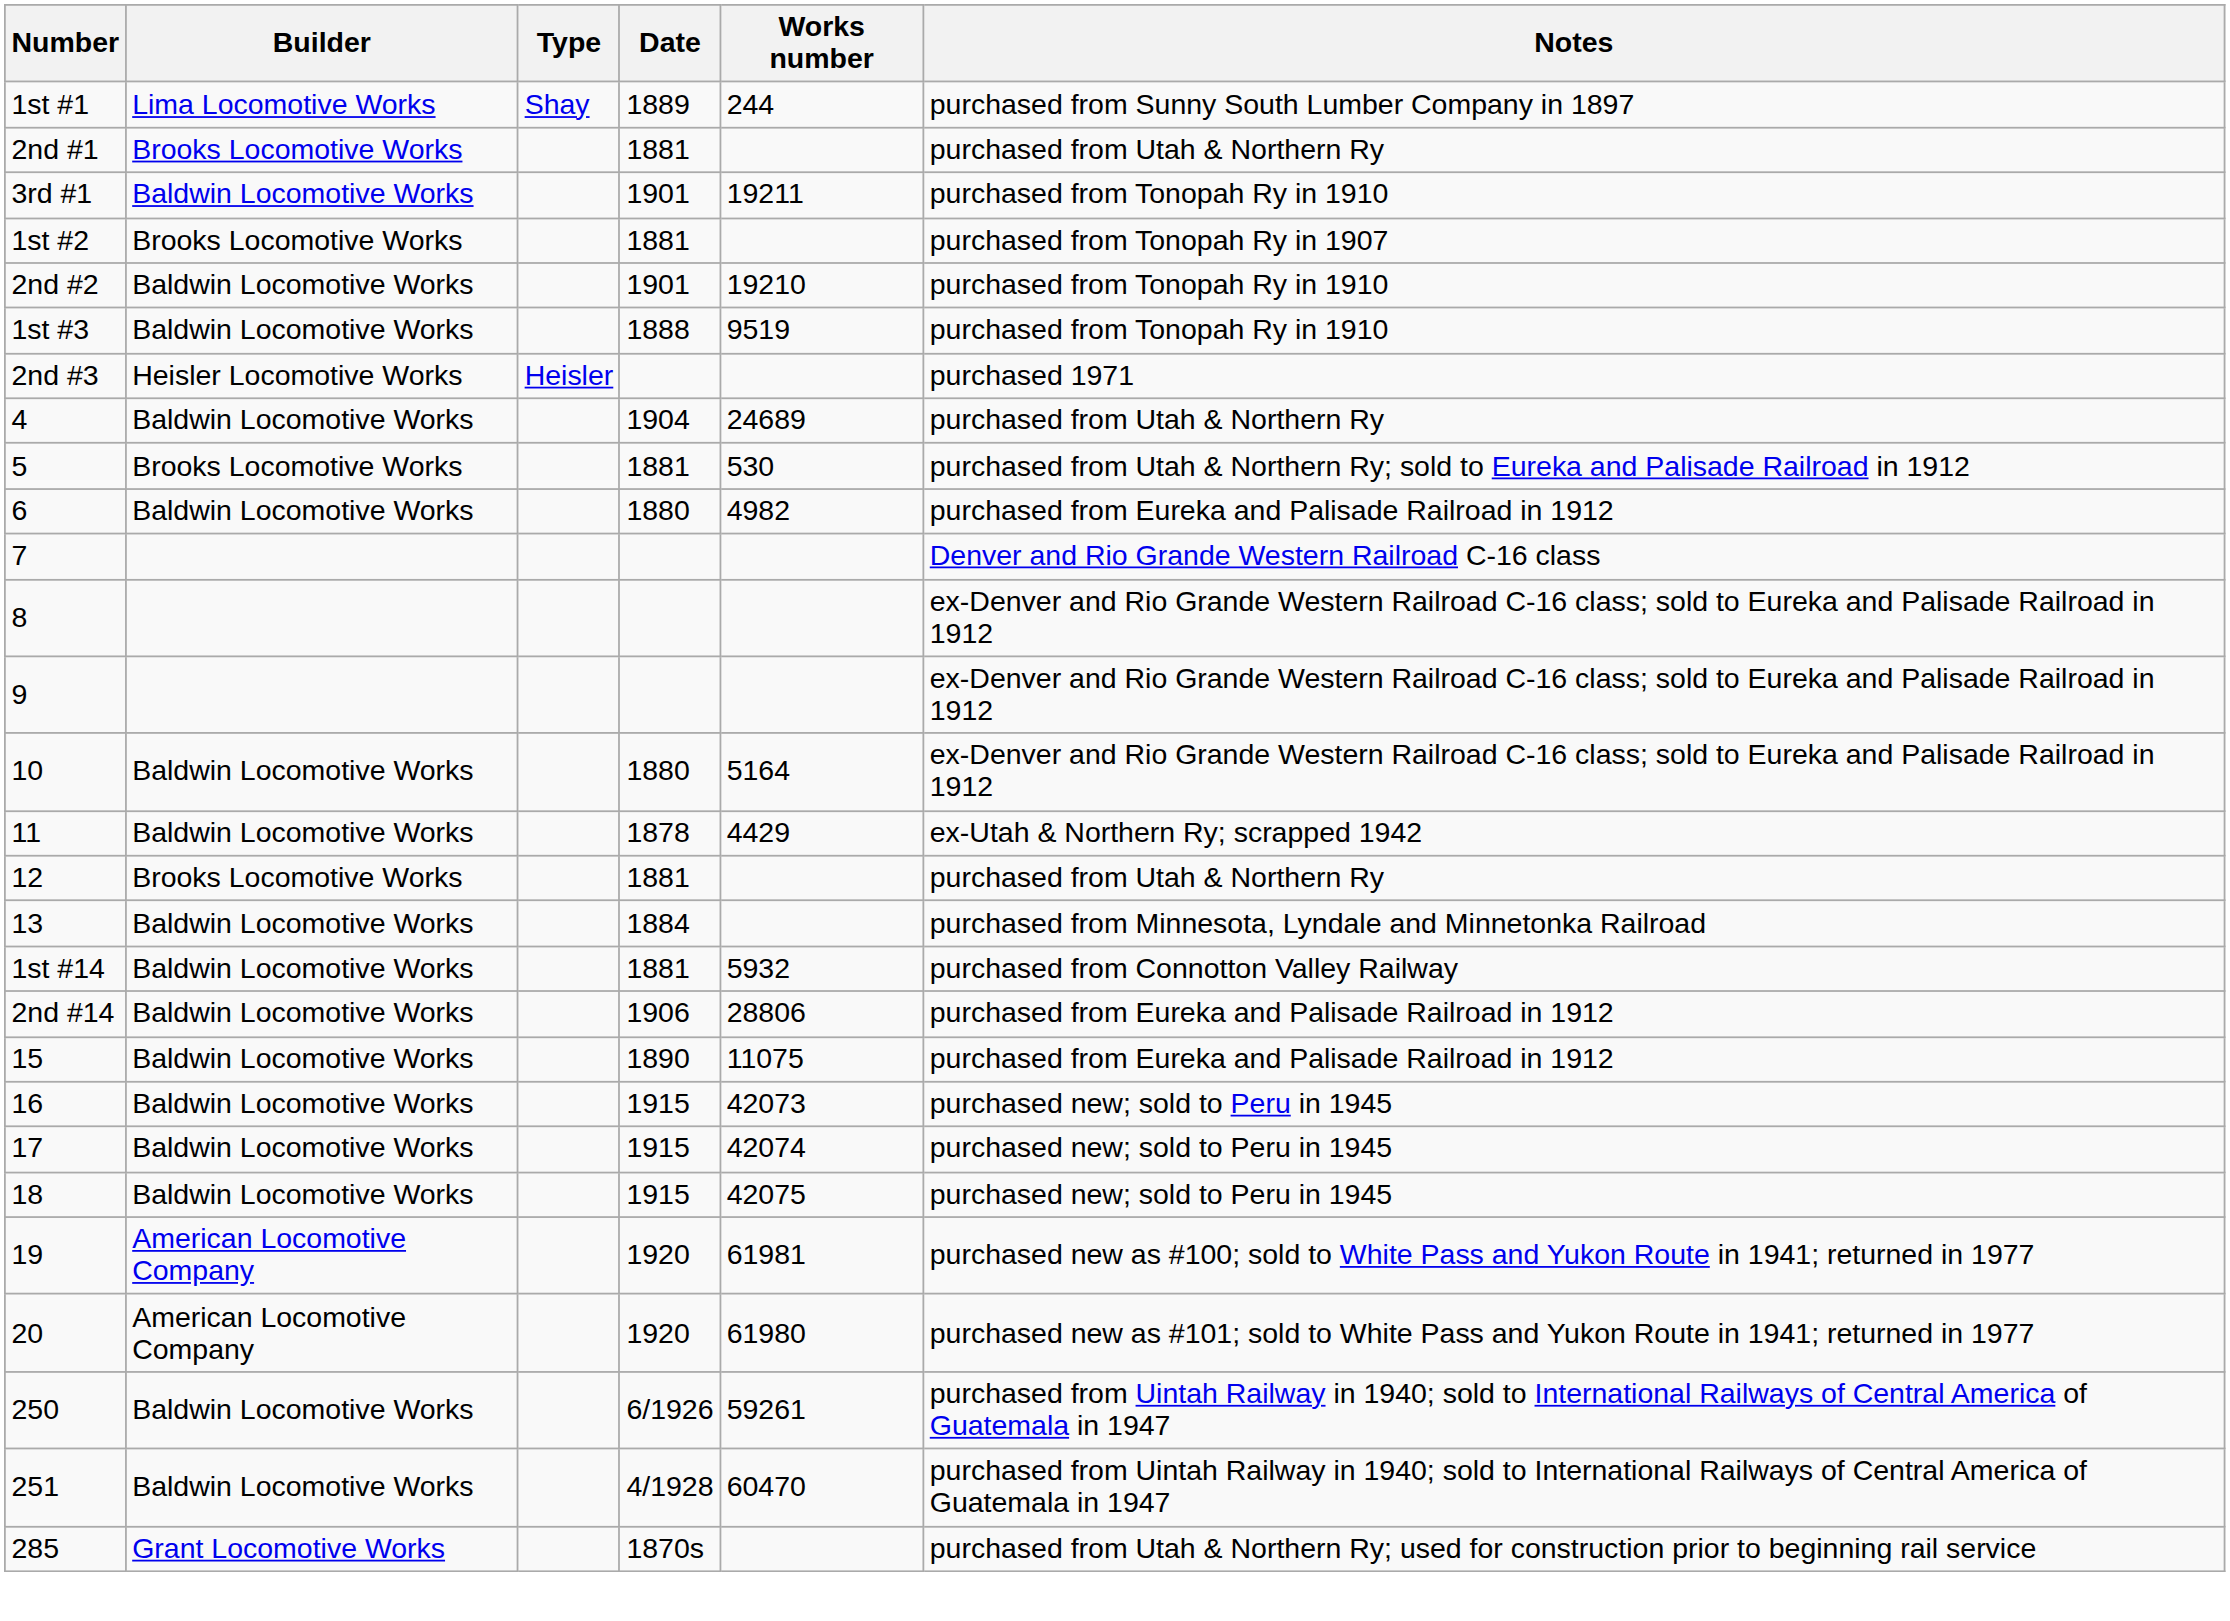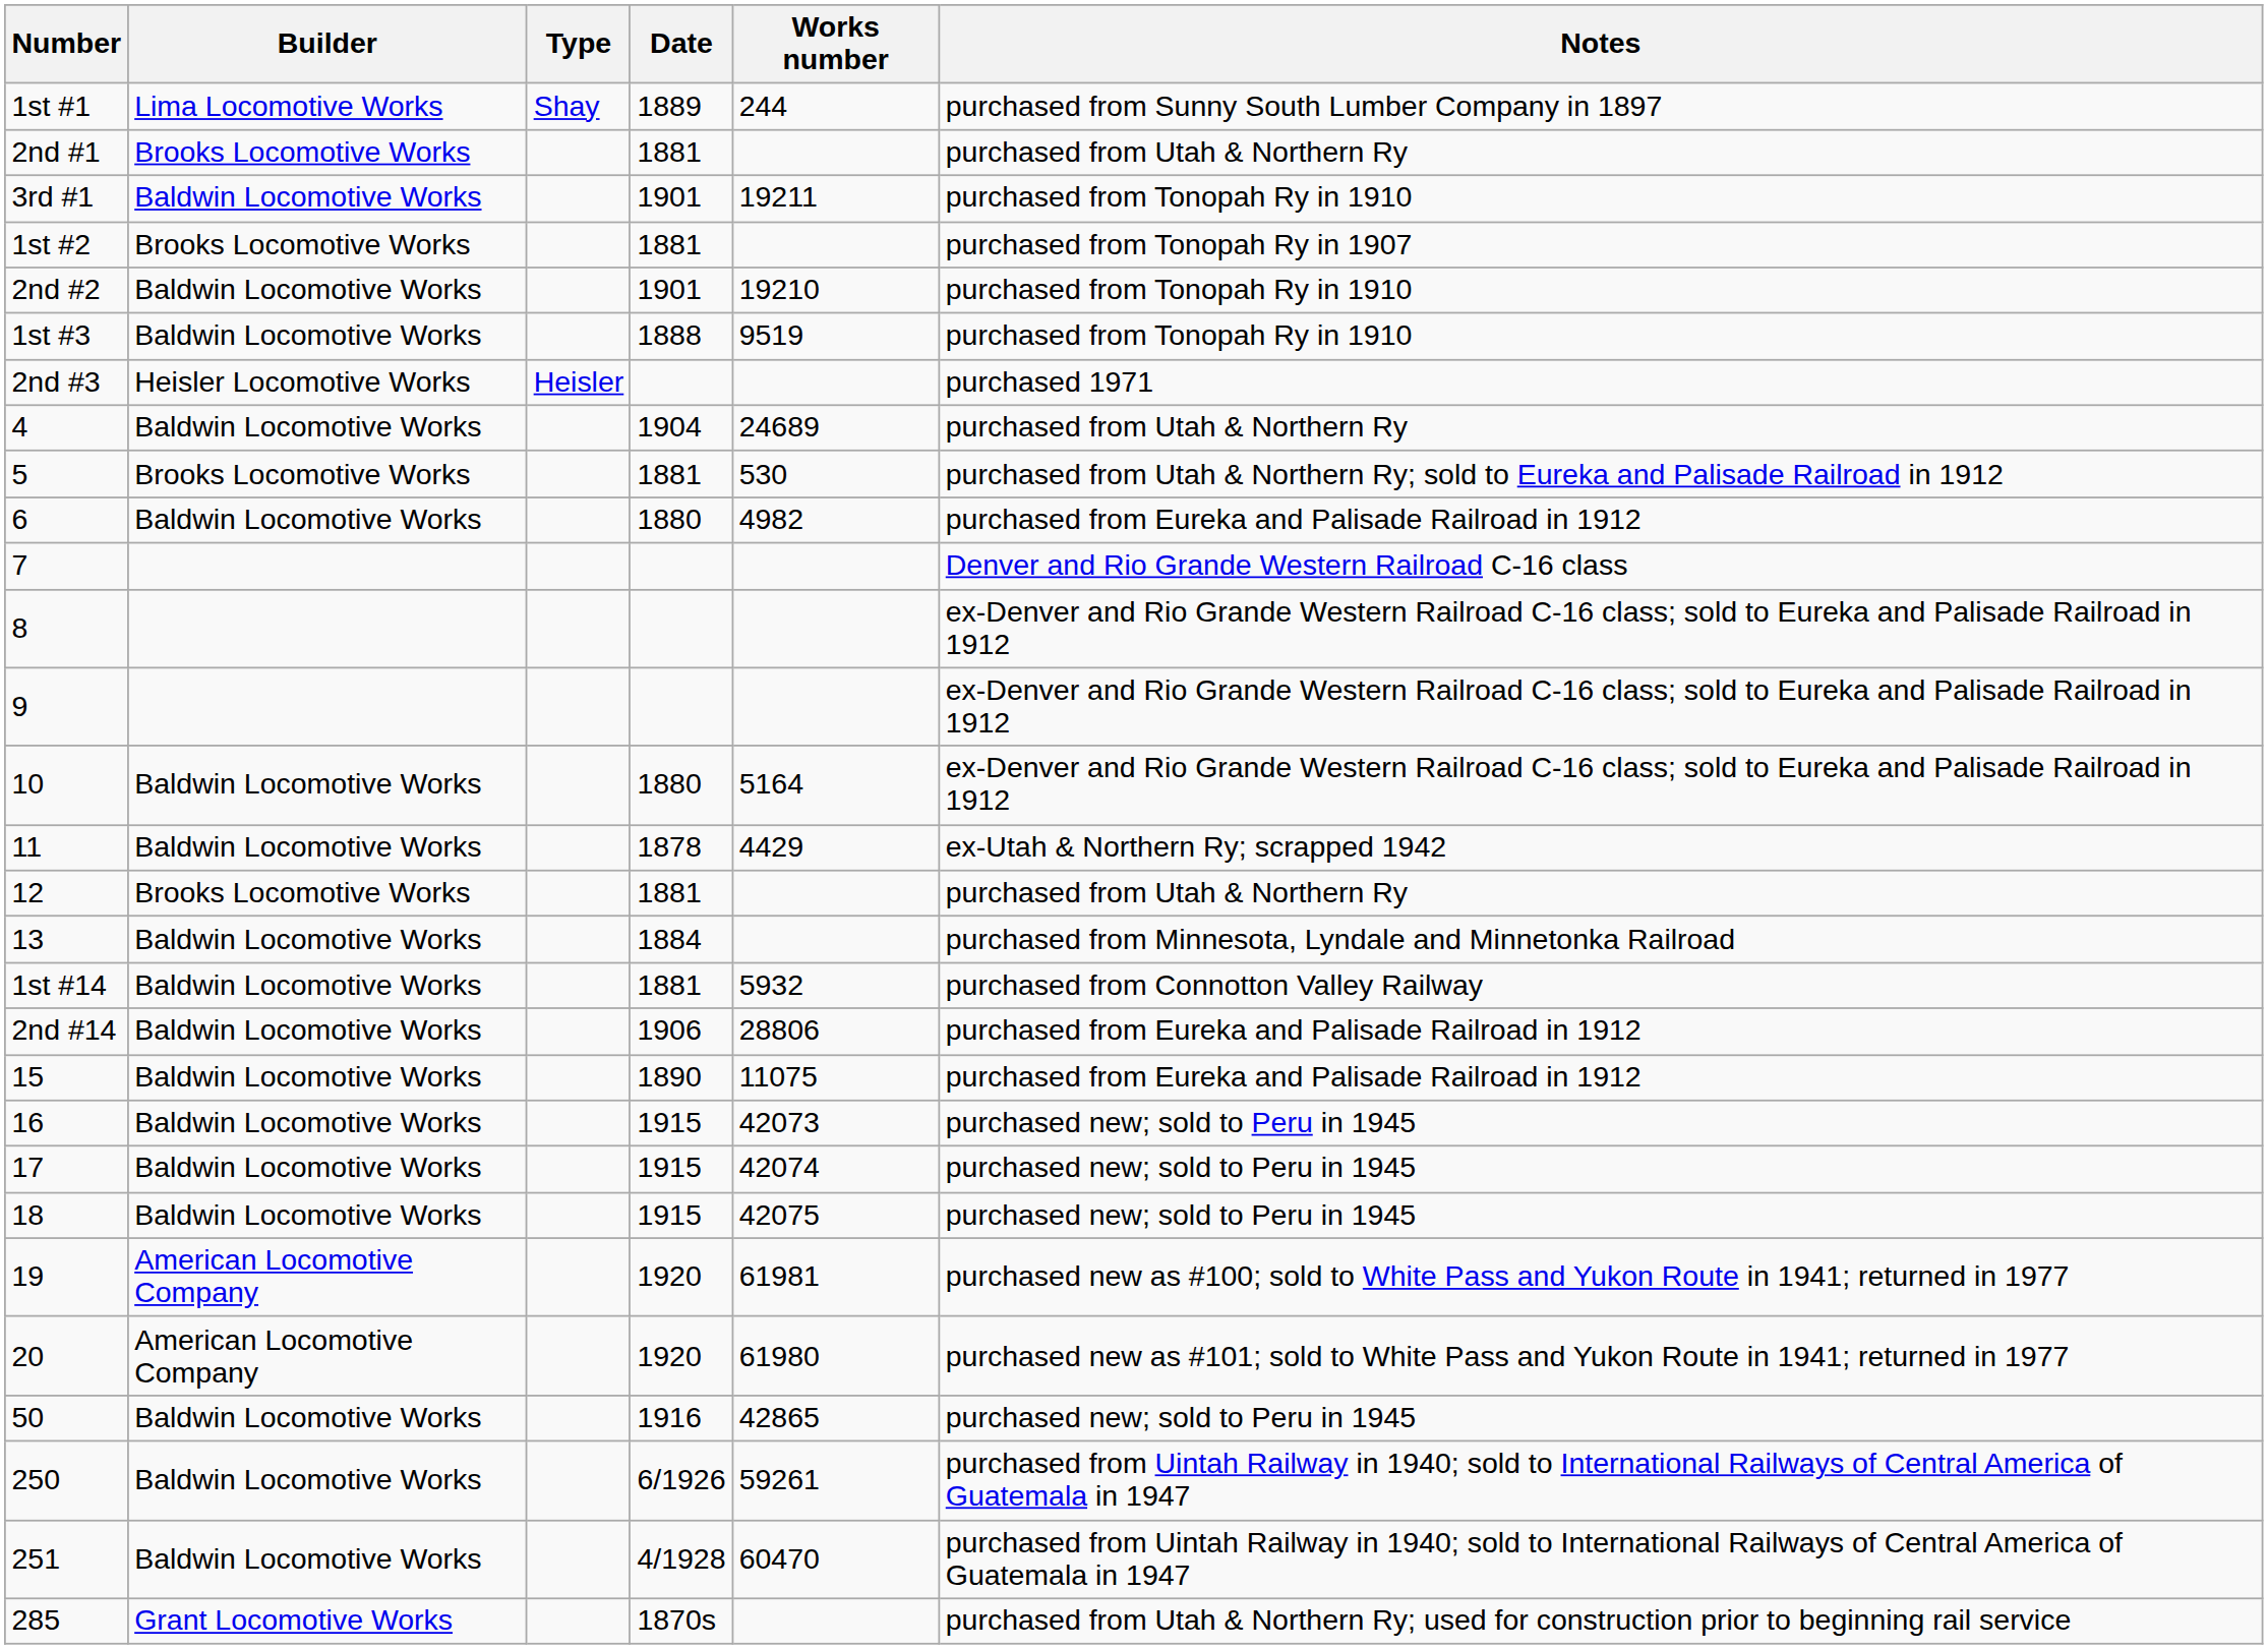+ row: 50 | Baldwin Locomotive Works | 1916 | 42865 | purchased new; sold to Peru in 1945
